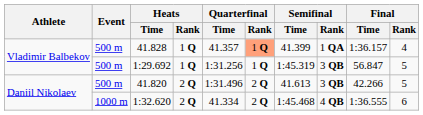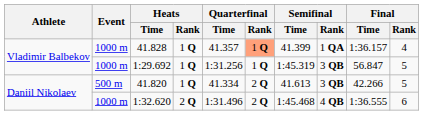41.828 | Event: 500 m -> 1000 m
1:29.692 | Event: 500 m -> 1000 m
41.820 | Heats / Rank: 2 Q -> 1 Q
41.820 | Quarterfinal / Time: 1:31.496 -> 41.334
1:32.620 | Quarterfinal / Time: 41.334 -> 1:31.496
